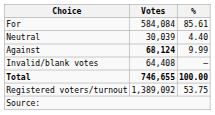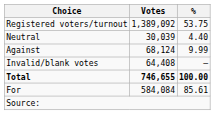rows swapped: For <-> Registered voters/turnout
Against | Votes: bold -> normal
